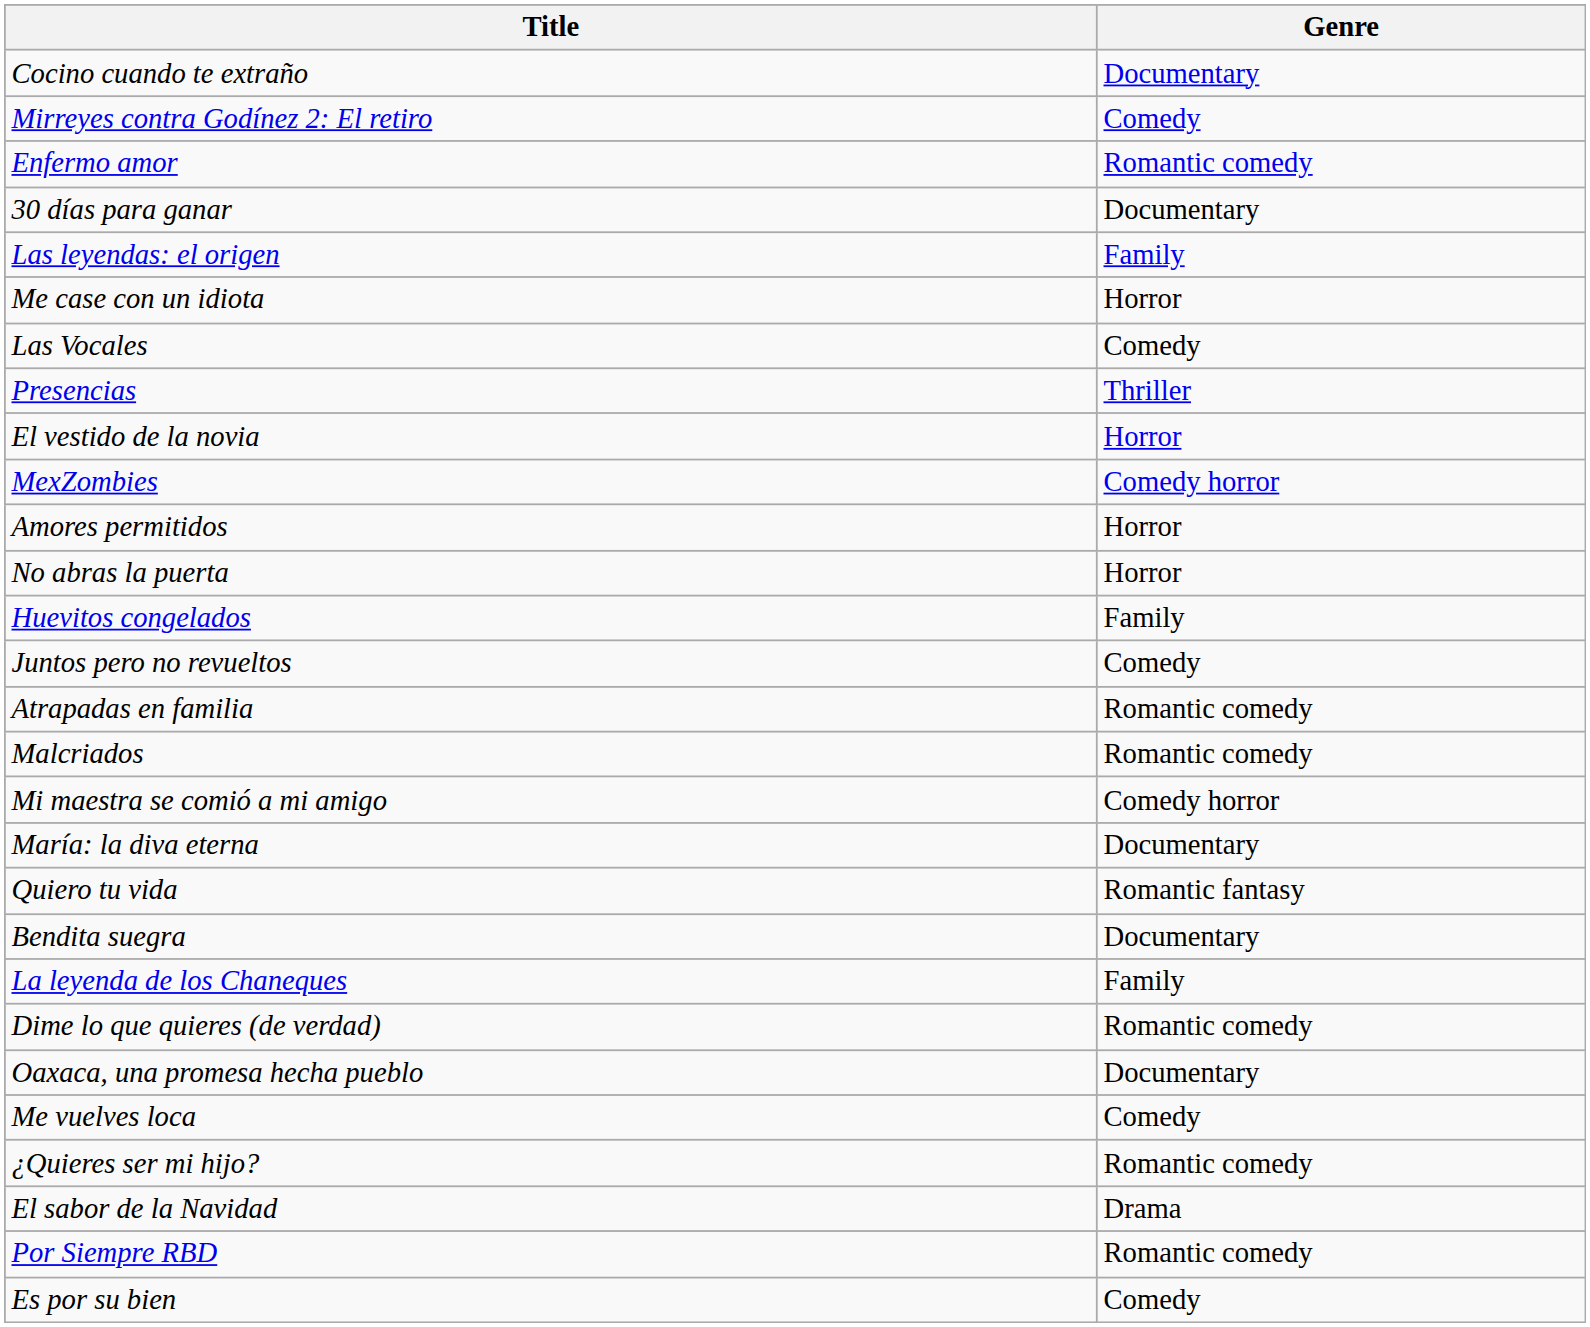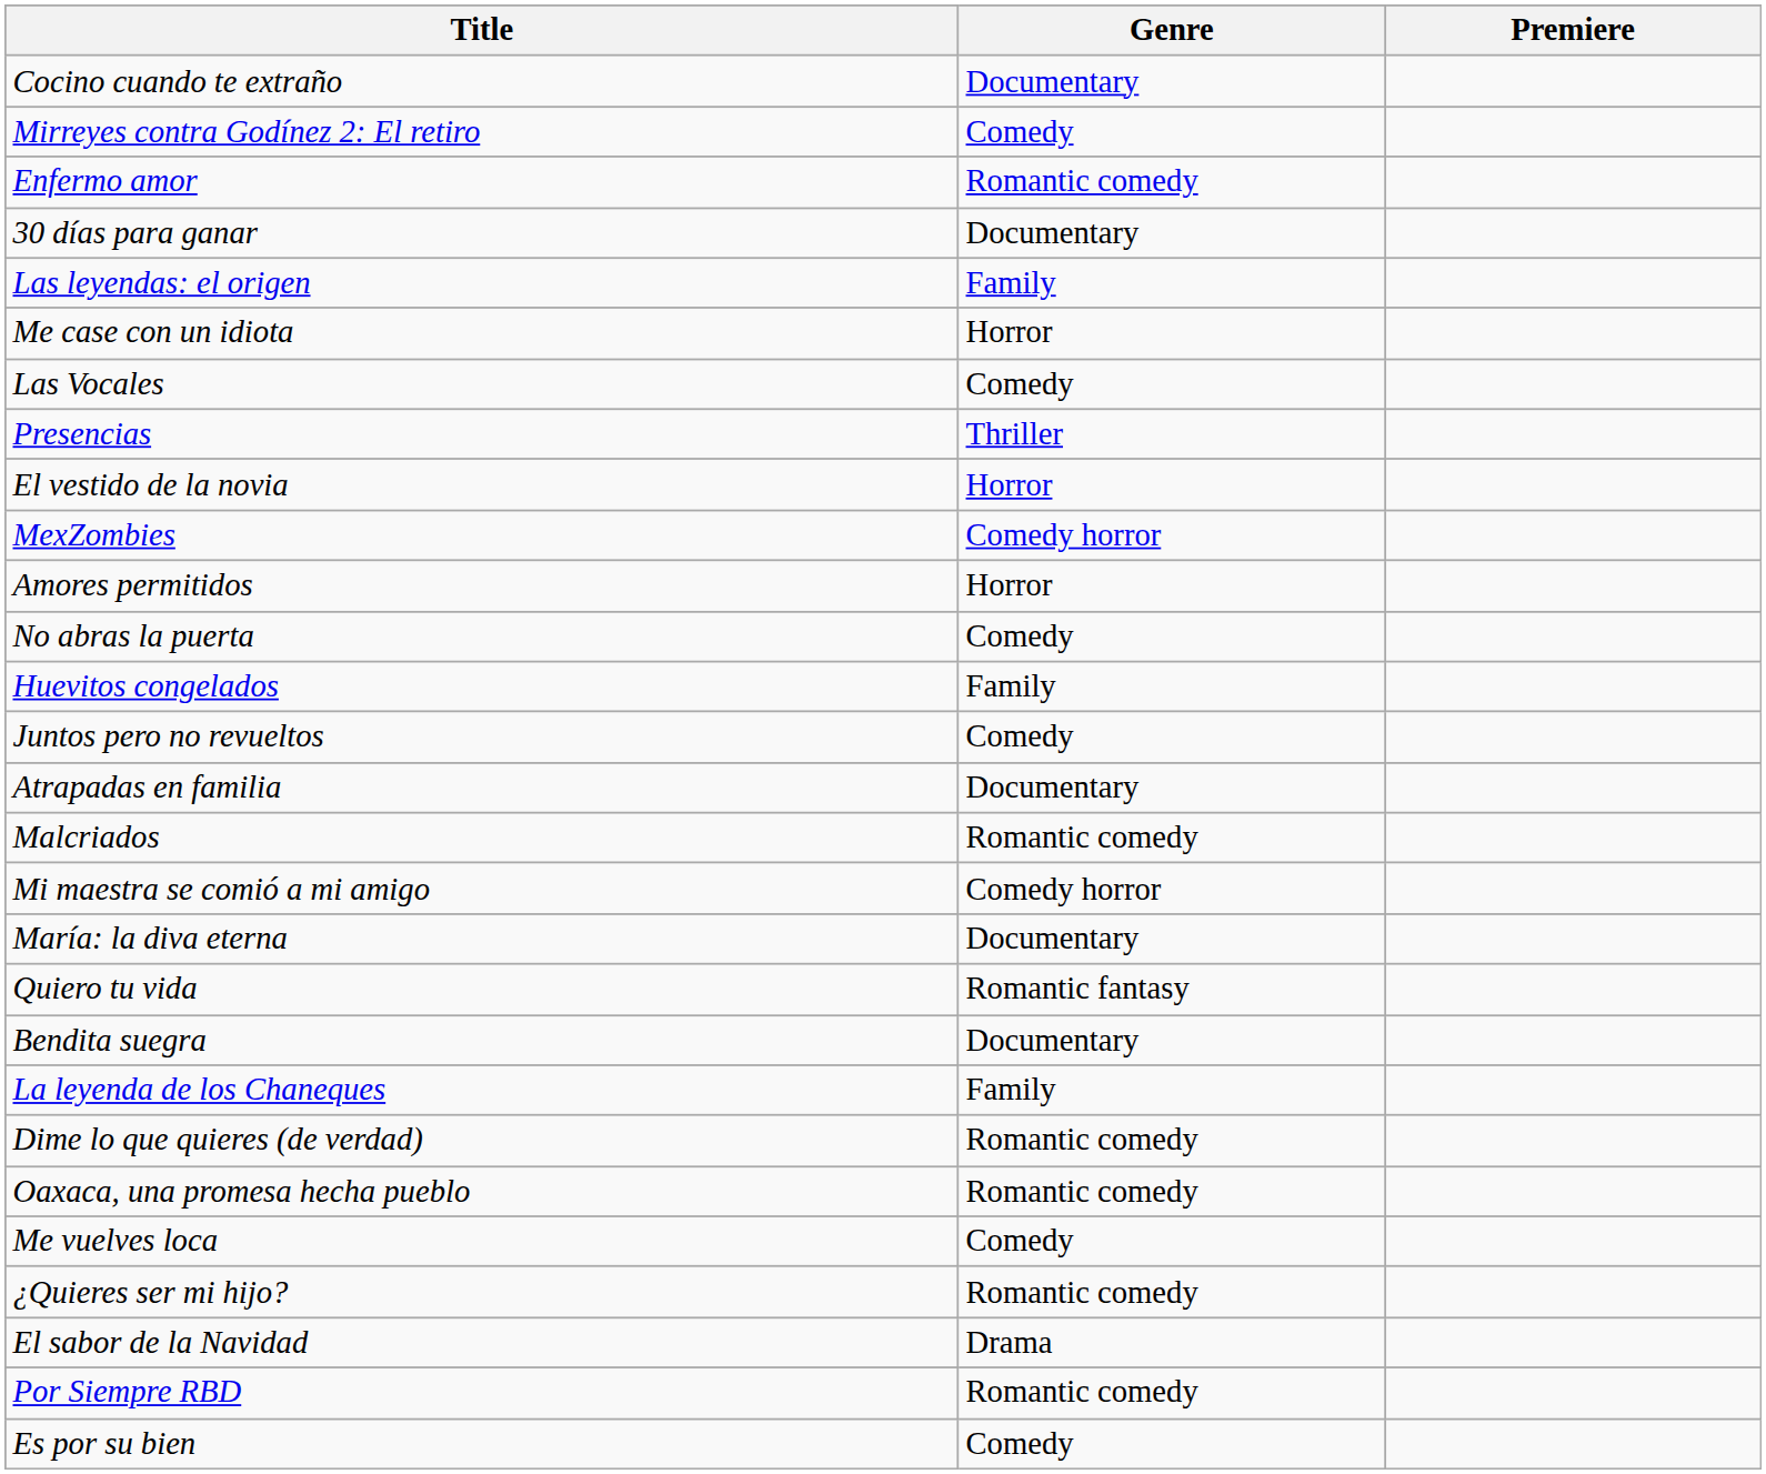+ column: Premiere
No abras la puerta | Genre: Horror -> Comedy
Atrapadas en familia | Genre: Romantic comedy -> Documentary
Oaxaca, una promesa hecha pueblo | Genre: Documentary -> Romantic comedy
